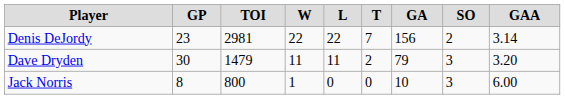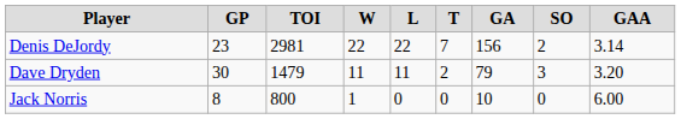Jack Norris | SO: 3 -> 0
